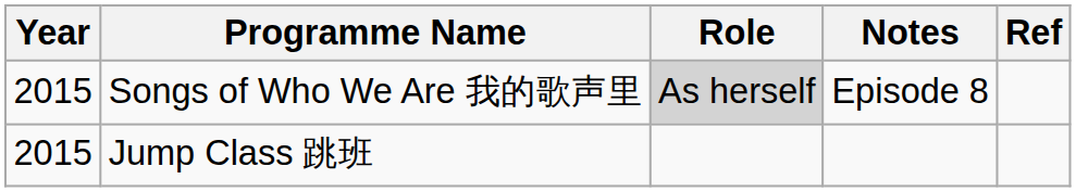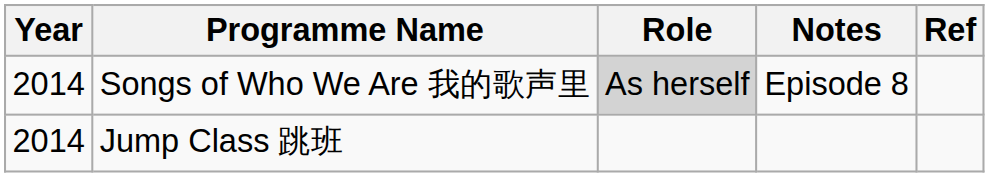Songs of Who We Are 我的歌声里 | Year: 2015 -> 2014
Jump Class 跳班 | Year: 2015 -> 2014
